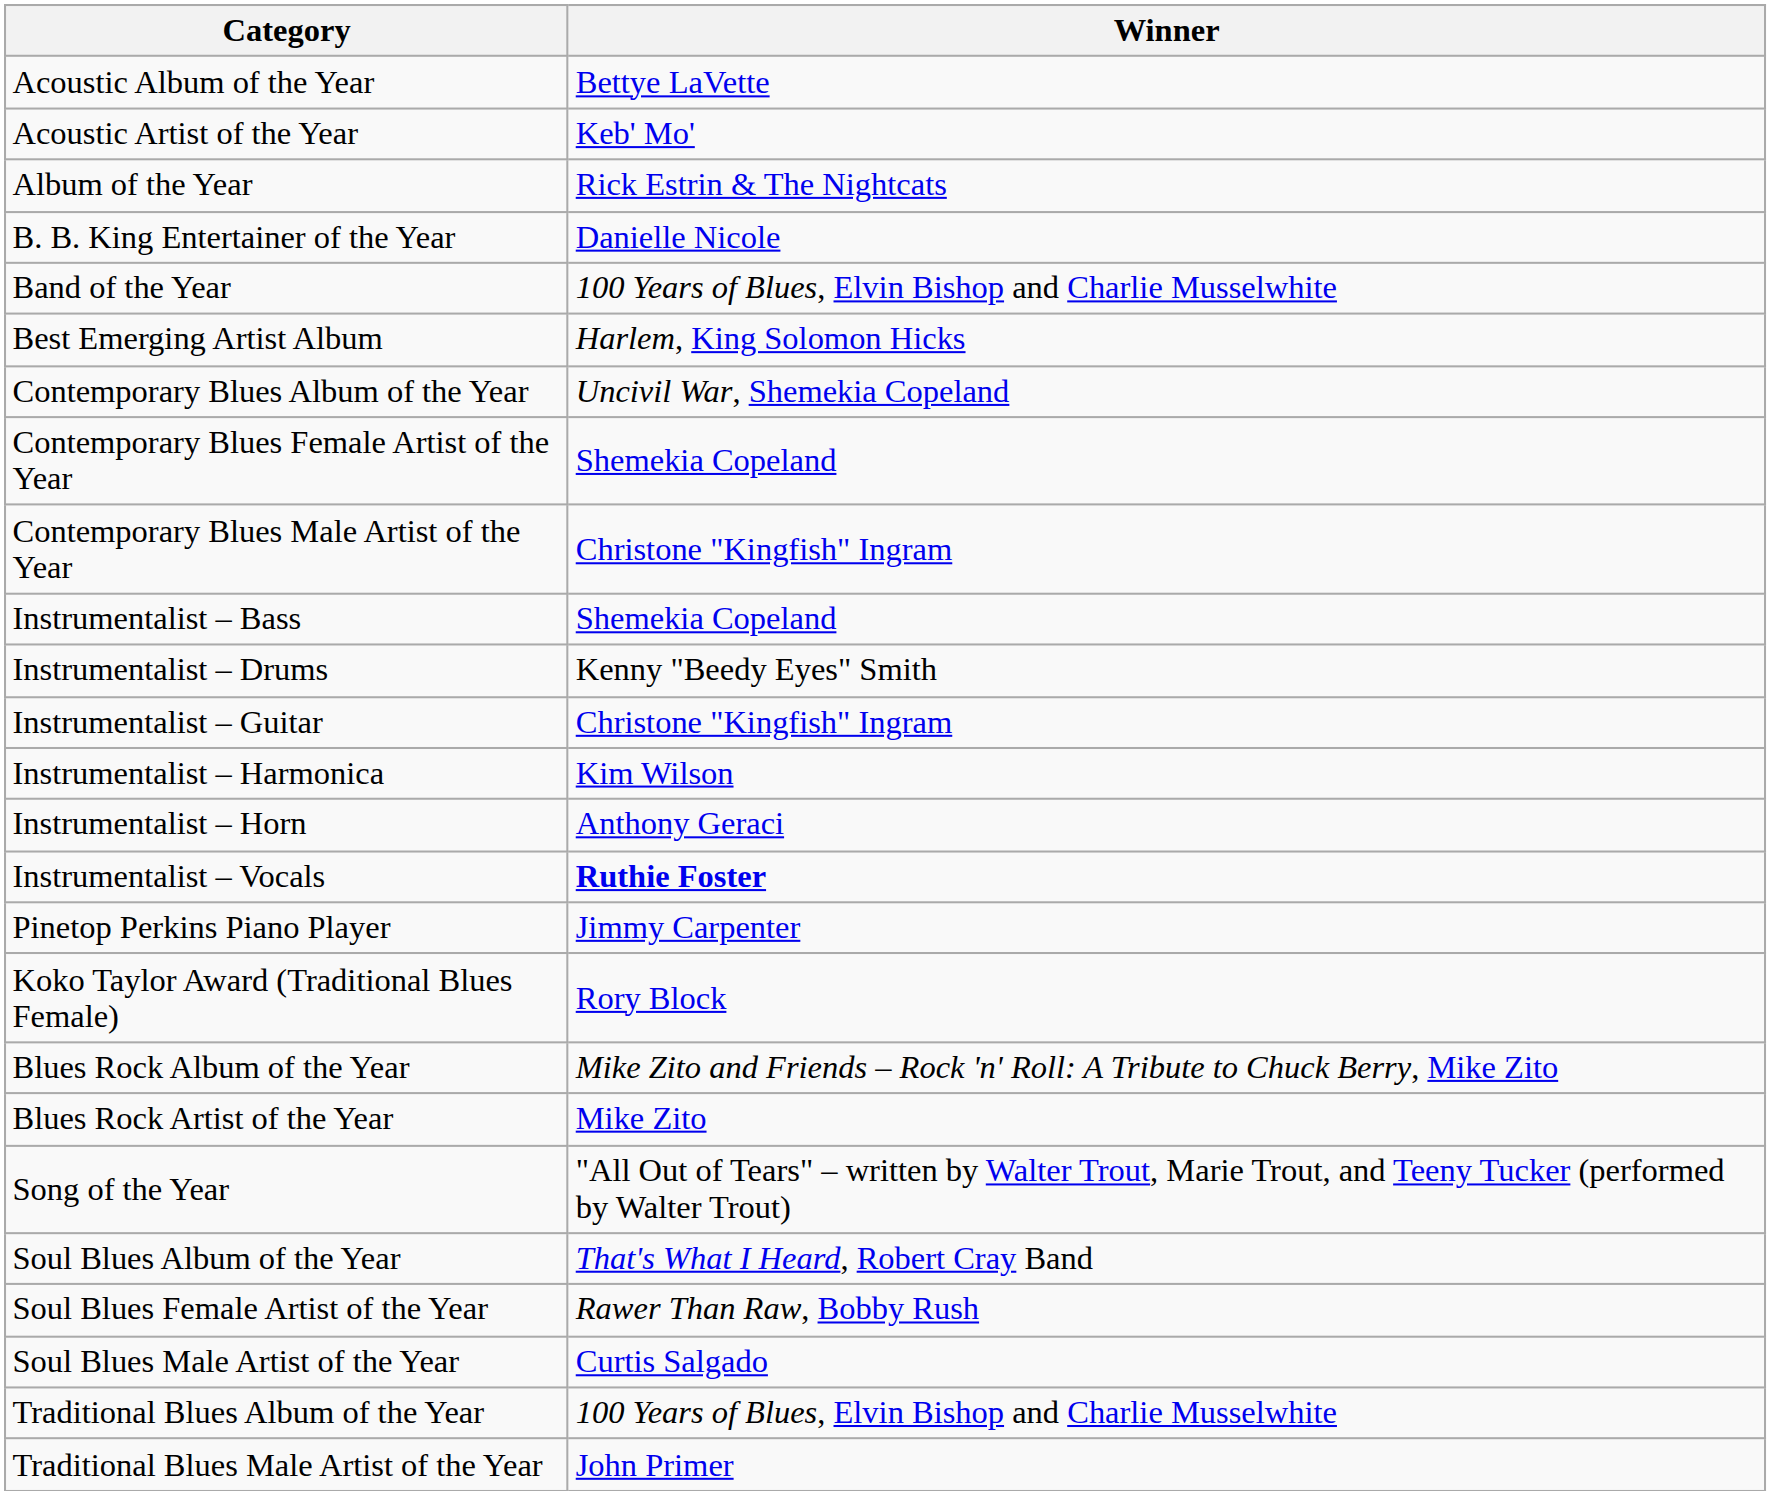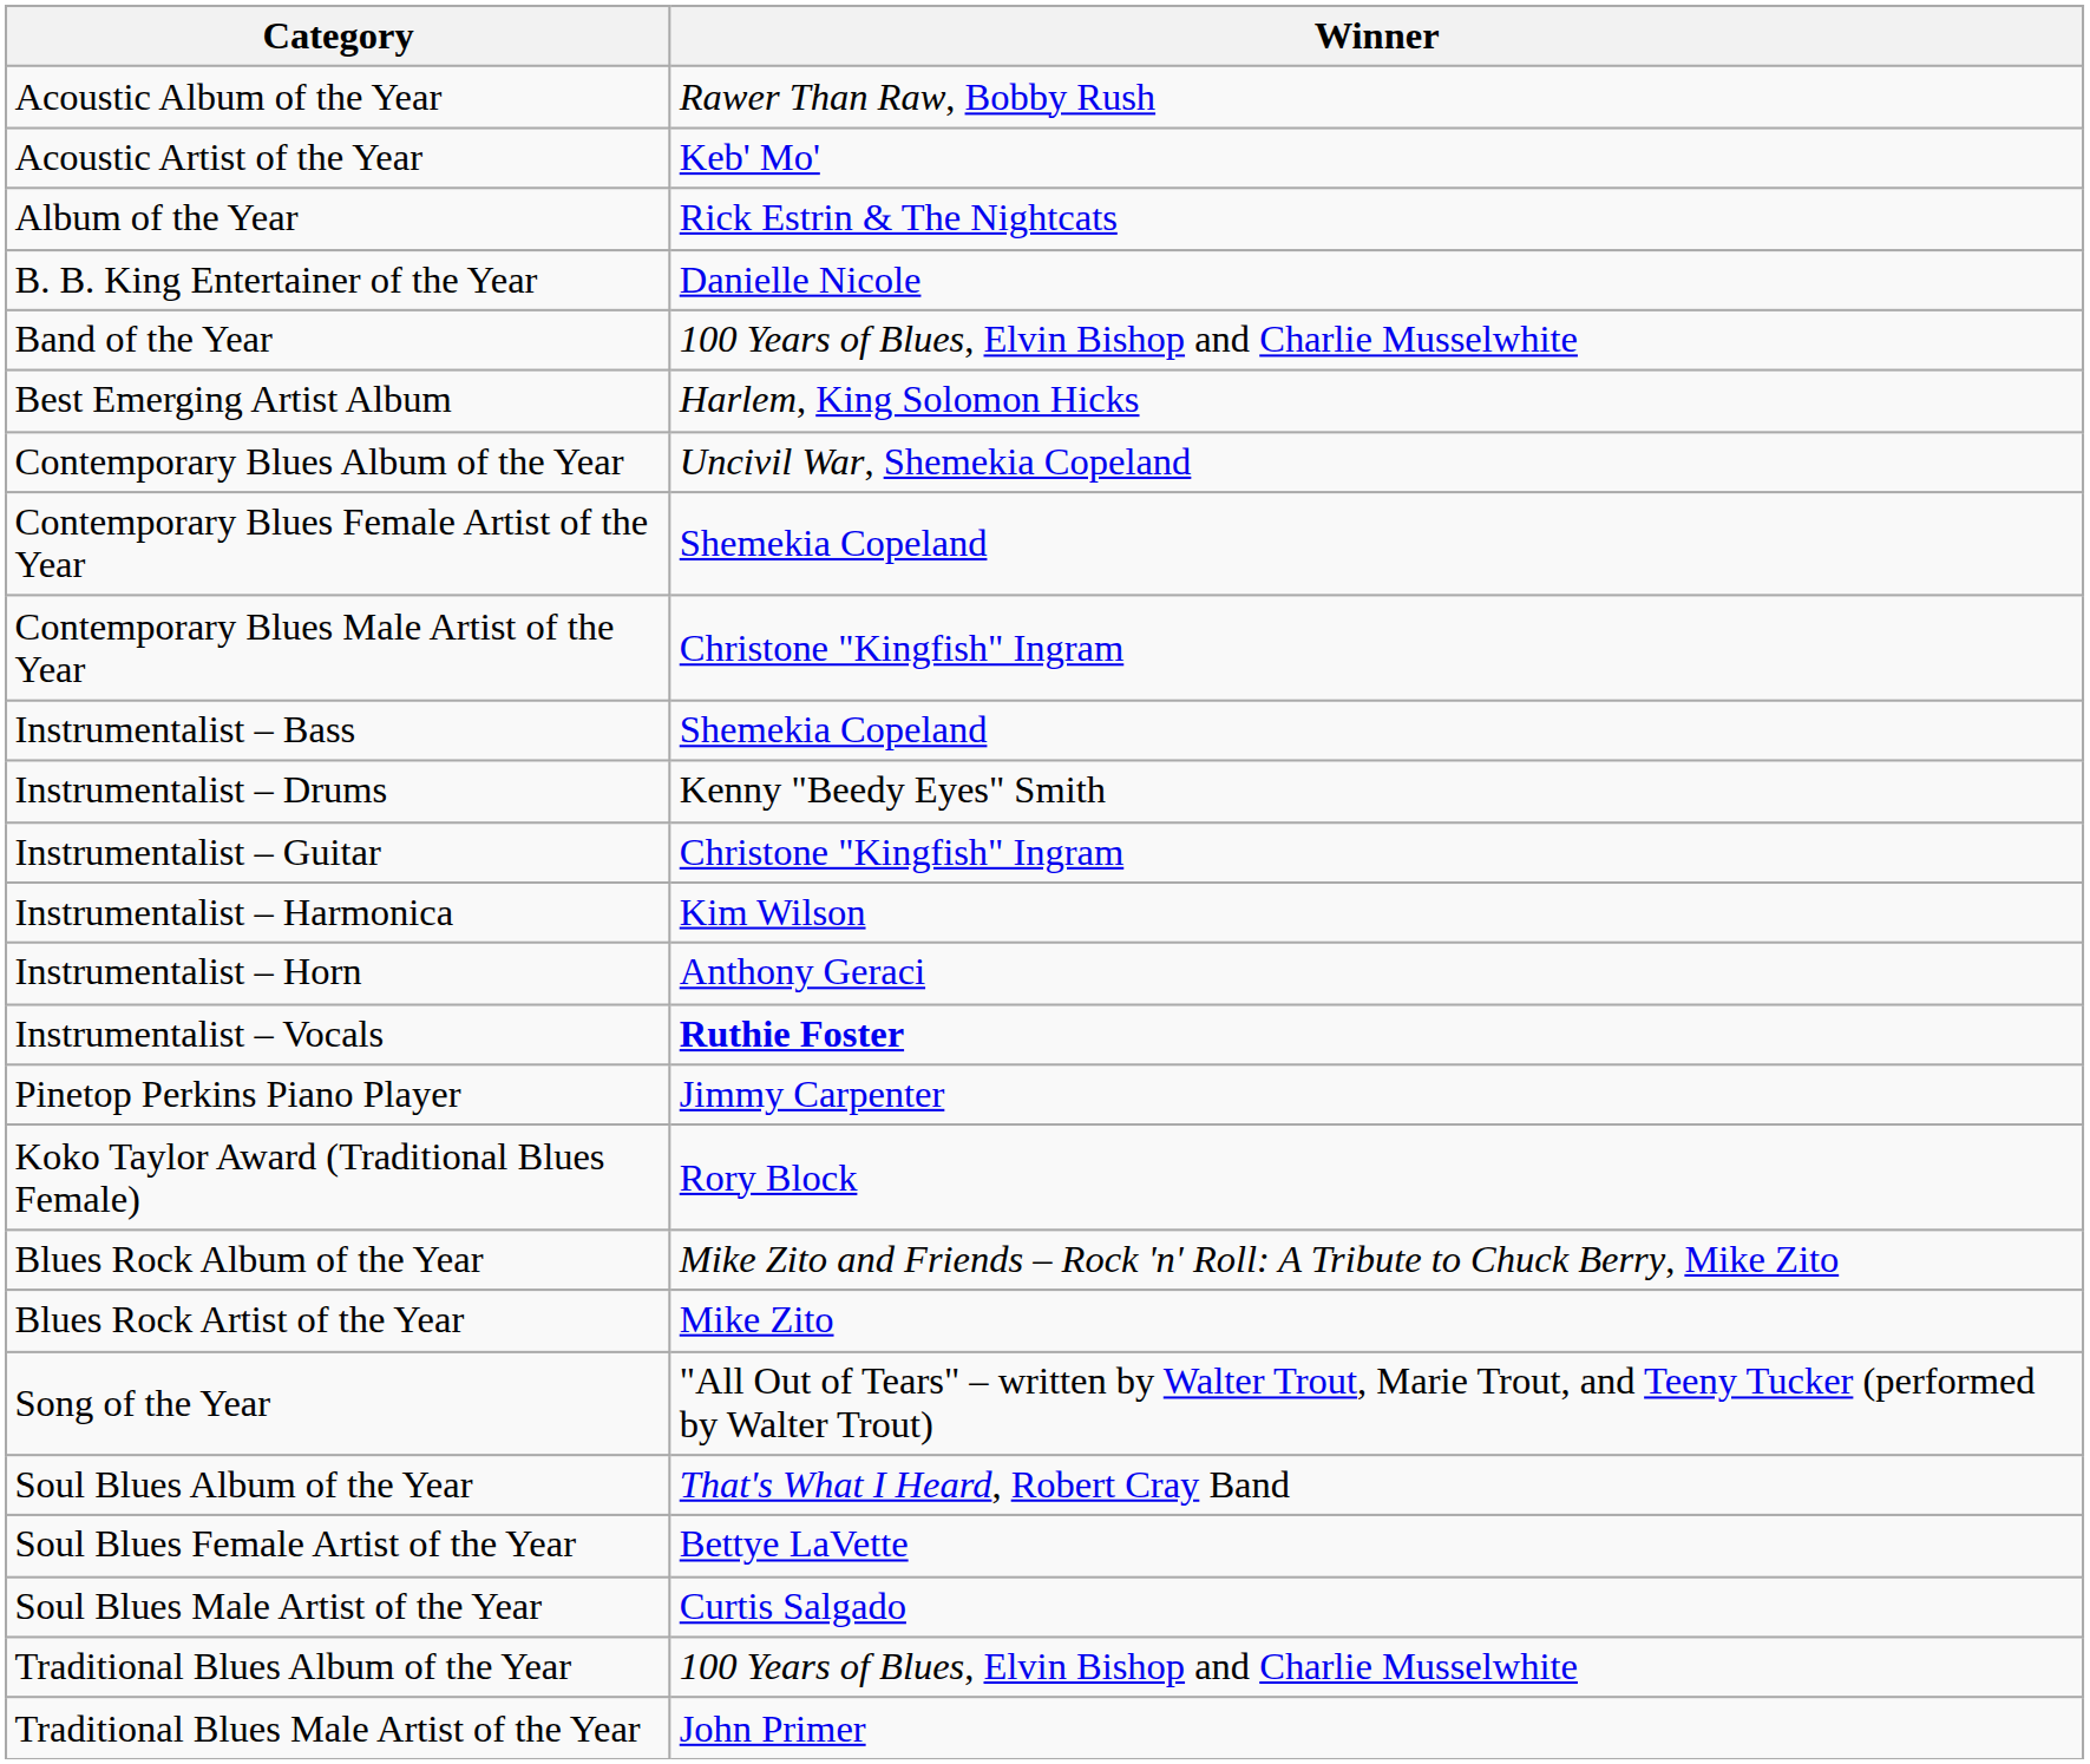Acoustic Album of the Year | Winner: Bettye LaVette -> Rawer Than Raw, Bobby Rush
Soul Blues Female Artist of the Year | Winner: Rawer Than Raw, Bobby Rush -> Bettye LaVette
